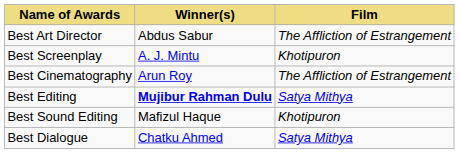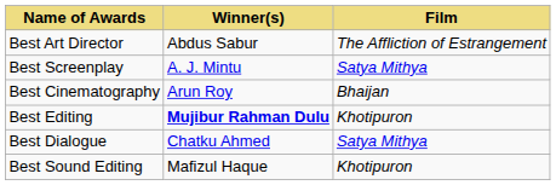Best Screenplay | Film: Khotipuron -> Satya Mithya
Best Cinematography | Film: The Affliction of Estrangement -> Bhaijan
Best Editing | Film: Satya Mithya -> Khotipuron
rows swapped: Best Sound Editing <-> Best Dialogue
